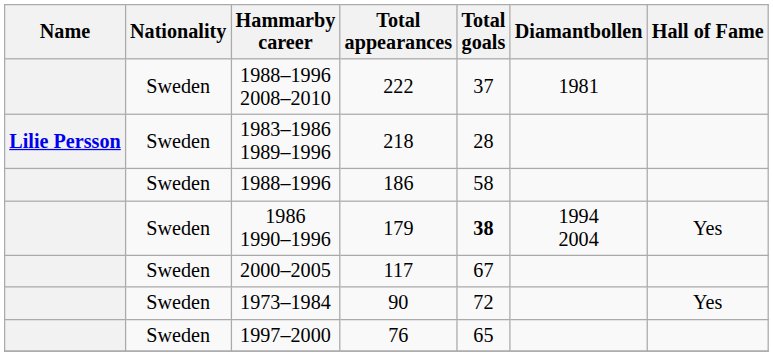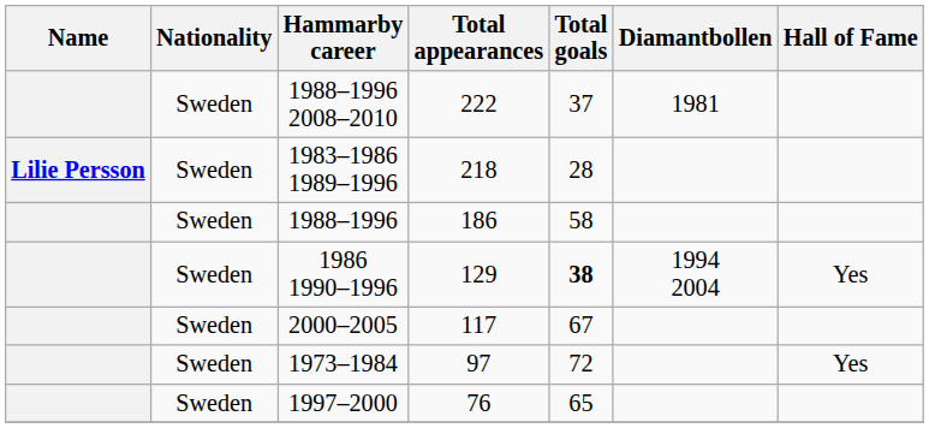1986 1990–1996 | Total appearances: 179 -> 129
1973–1984 | Total appearances: 90 -> 97
